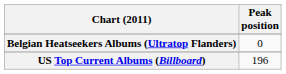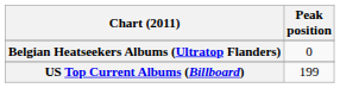US Top Current Albums (Billboard) | Peak position: 196 -> 199
